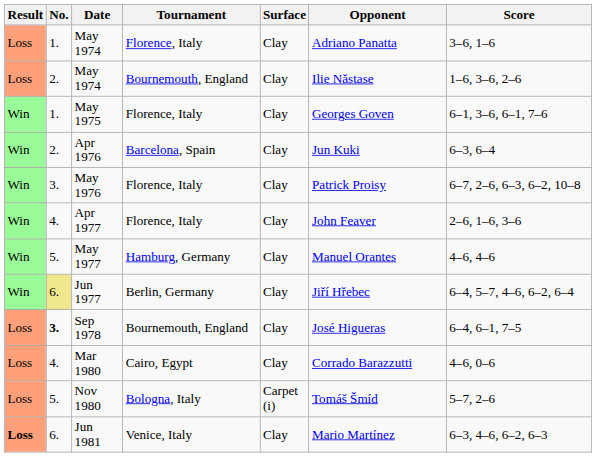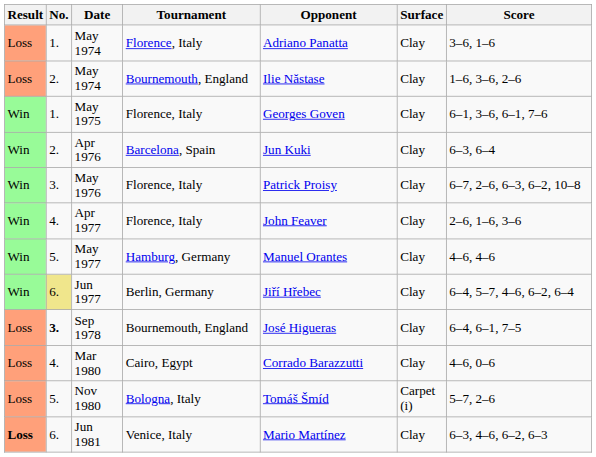columns swapped: Surface <-> Opponent
